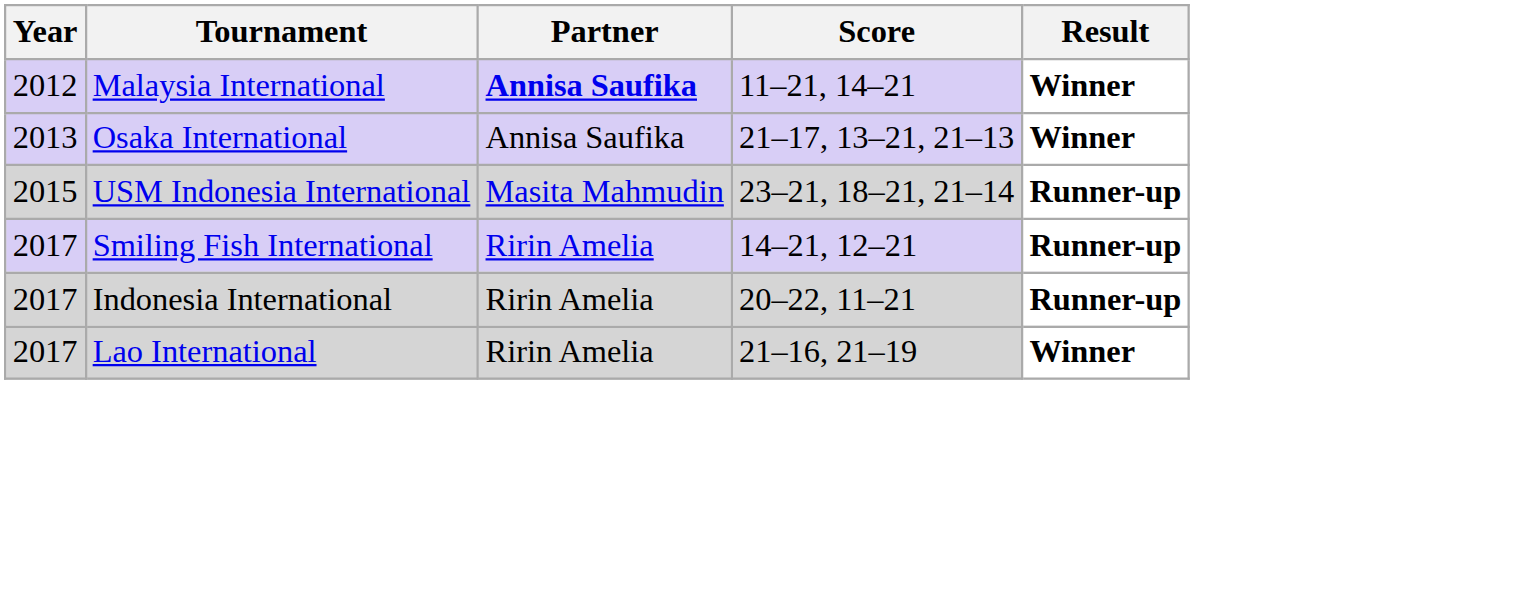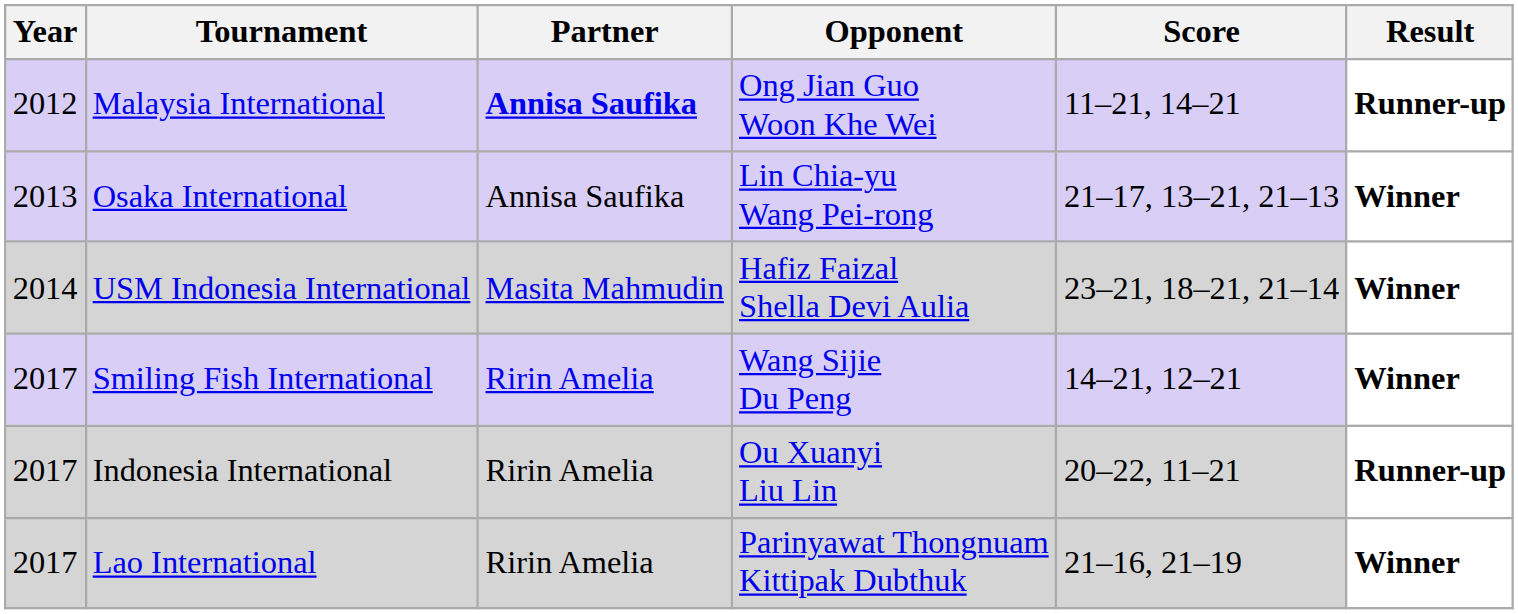+ column: Opponent | Ong Jian Guo Woon Khe Wei | Lin Chia-yu Wang Pei-rong | Hafiz Faizal Shella Devi Aulia | Wang Sijie Du Peng | Ou Xuanyi Liu Lin | Parinyawat Thongnuam Kittipak Dubthuk
Malaysia International | Result: Winner -> Runner-up
USM Indonesia International | Year: 2015 -> 2014
USM Indonesia International | Result: Runner-up -> Winner
Smiling Fish International | Result: Runner-up -> Winner
